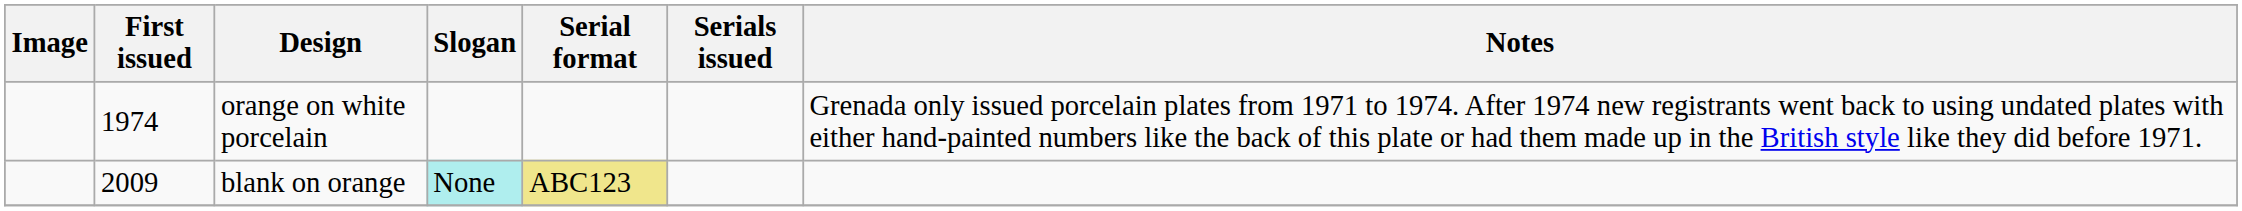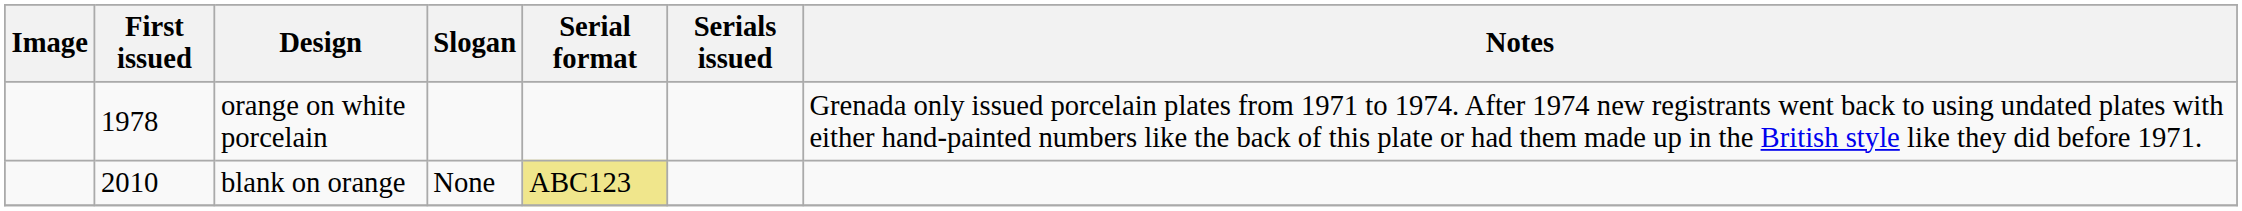orange on white porcelain | First issued: 1974 -> 1978
blank on orange | First issued: 2009 -> 2010
blank on orange | Slogan: paleturquoise background -> no background
